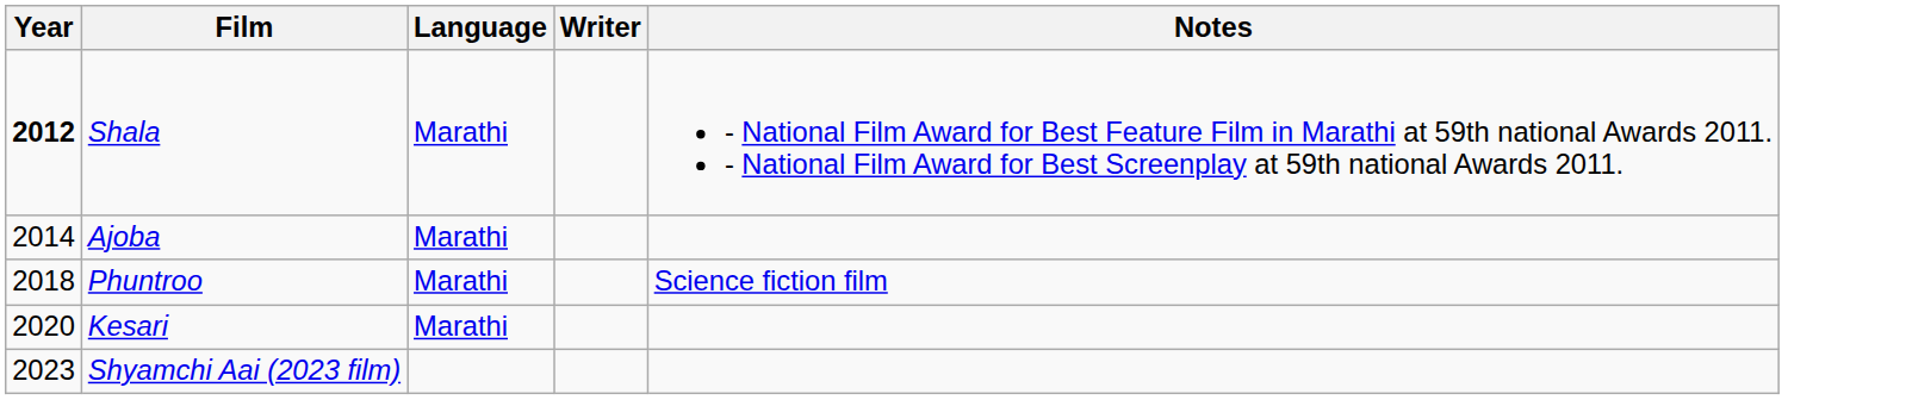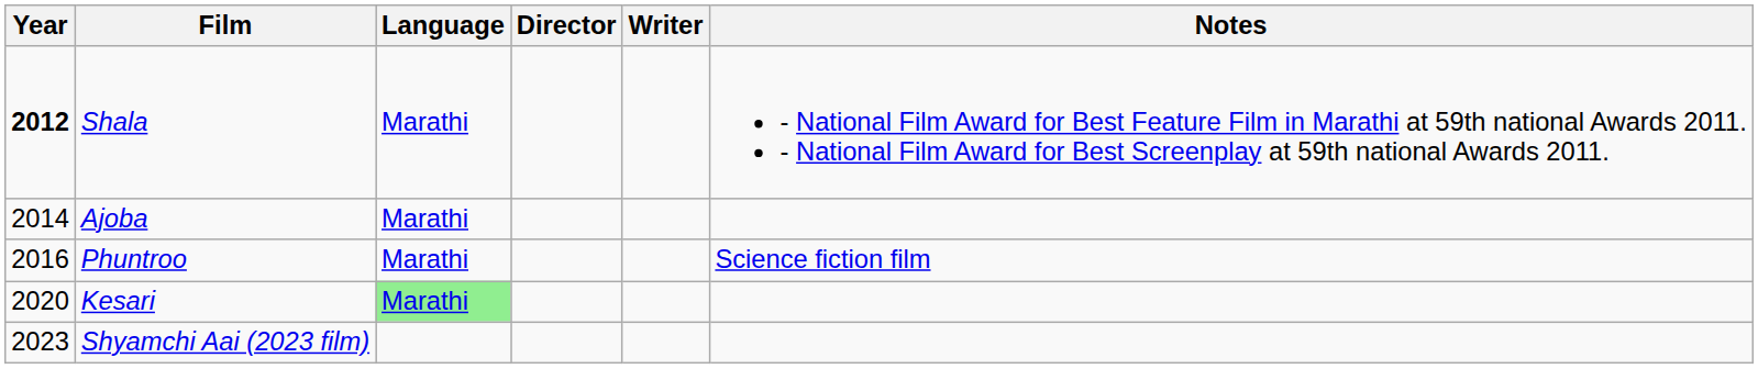+ column: Director
Phuntroo | Year: 2018 -> 2016
Kesari | Language: no background -> lightgreen background
